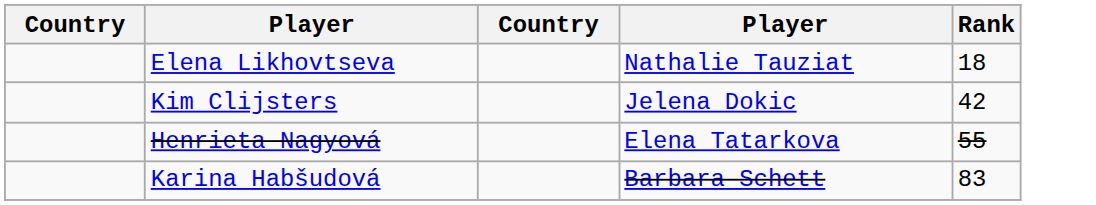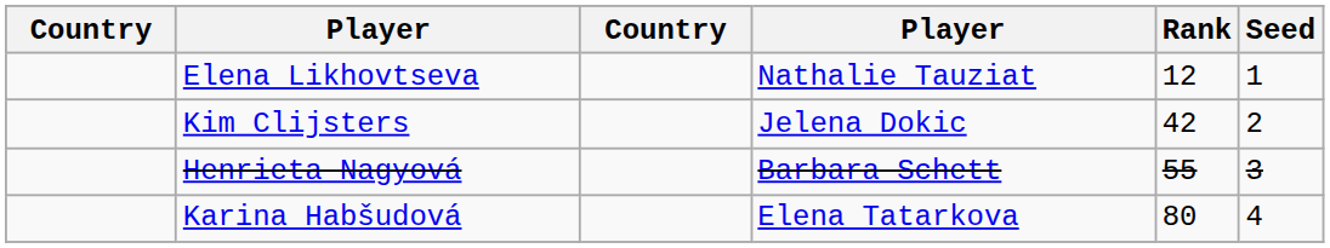+ column: Seed | 1 | 2 | 3 | 4
Elena Likhovtseva | Rank: 18 -> 12
Henrieta Nagyová | column 4: Elena Tatarkova -> Barbara Schett
Karina Habšudová | column 4: Barbara Schett -> Elena Tatarkova
Karina Habšudová | Rank: 83 -> 80
